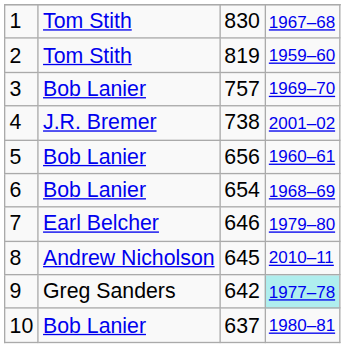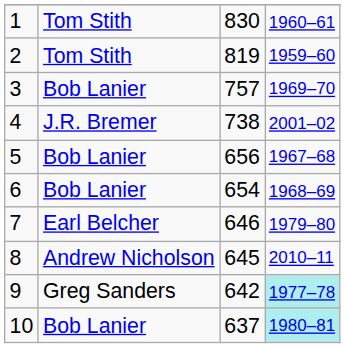1 | column 4: 1967–68 -> 1960–61
5 | column 4: 1960–61 -> 1967–68
10 | column 4: no background -> paleturquoise background
